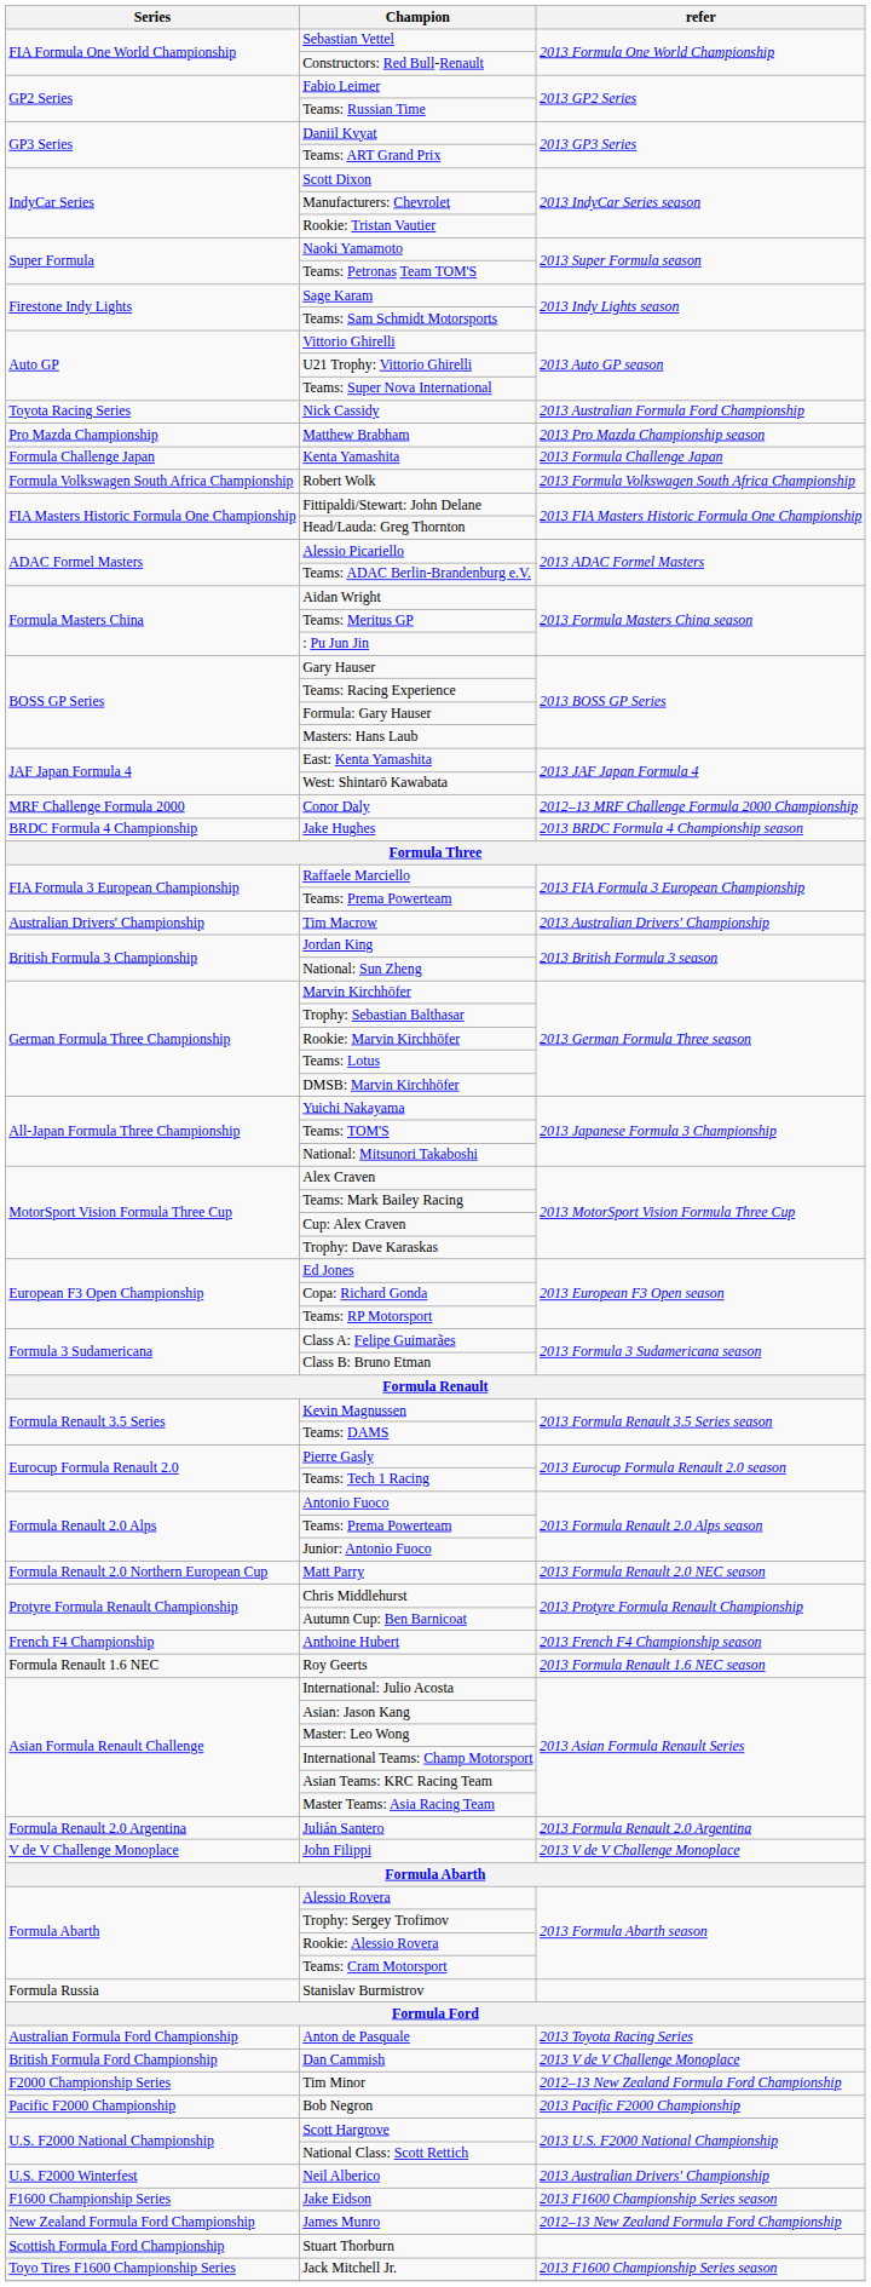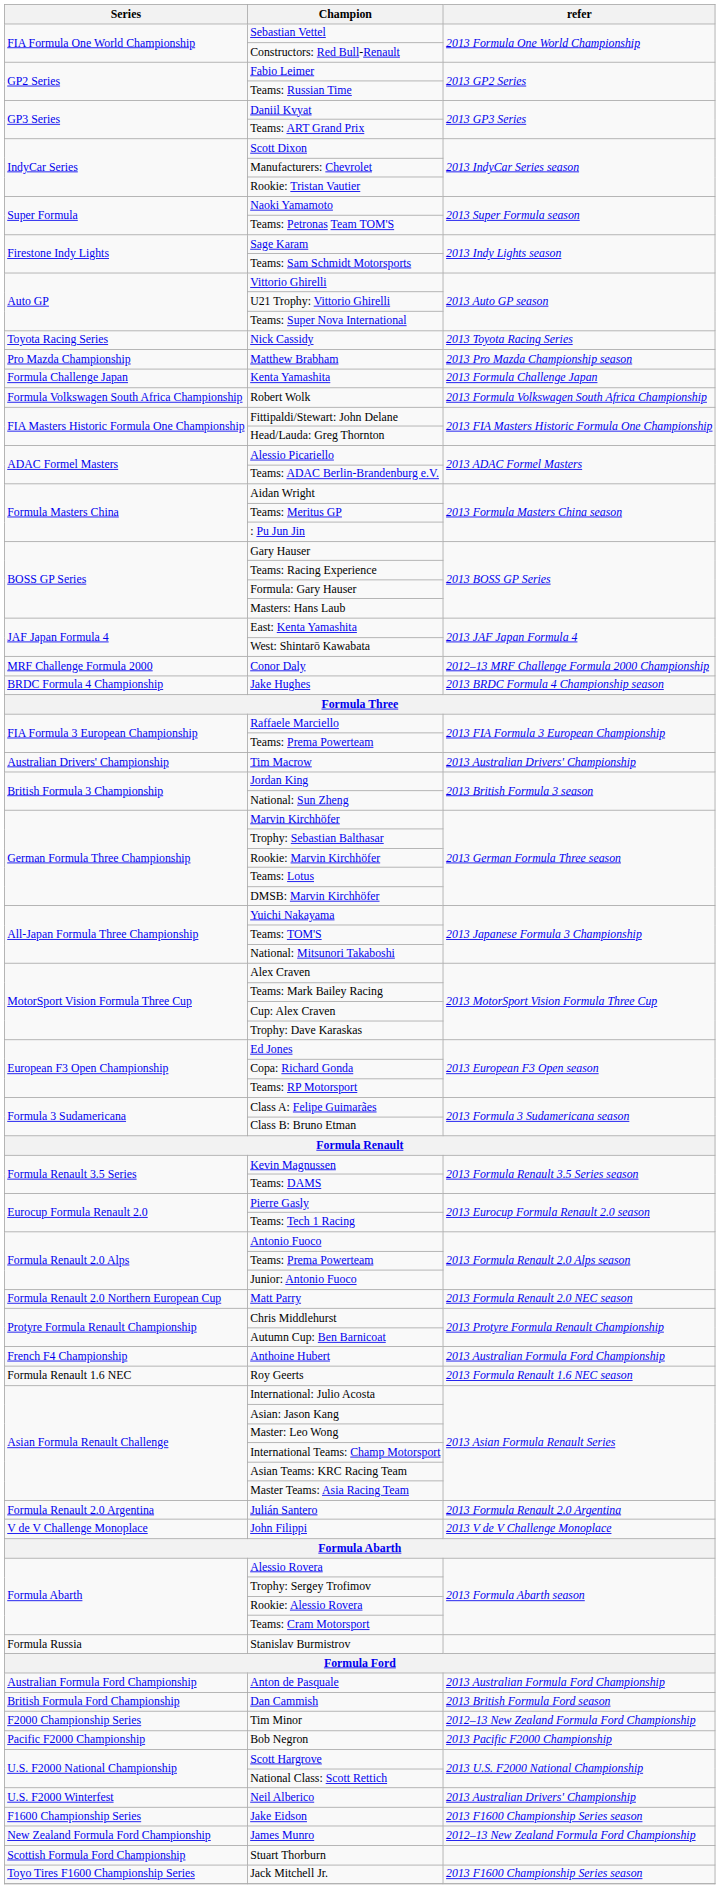Nick Cassidy | refer: 2013 Australian Formula Ford Championship -> 2013 Toyota Racing Series
Anthoine Hubert | refer: 2013 French F4 Championship season -> 2013 Australian Formula Ford Championship
Anton de Pasquale | refer: 2013 Toyota Racing Series -> 2013 Australian Formula Ford Championship
Dan Cammish | refer: 2013 V de V Challenge Monoplace -> 2013 British Formula Ford season
